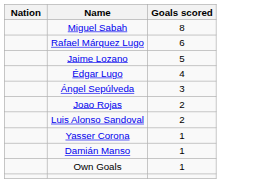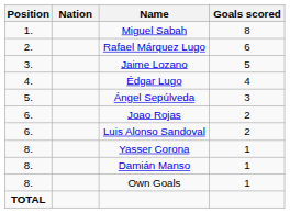+ column: Position | 1. | 2. | 3. | 4. | 5. | 6. | 6. | 8. | 8. | 8. | TOTAL
